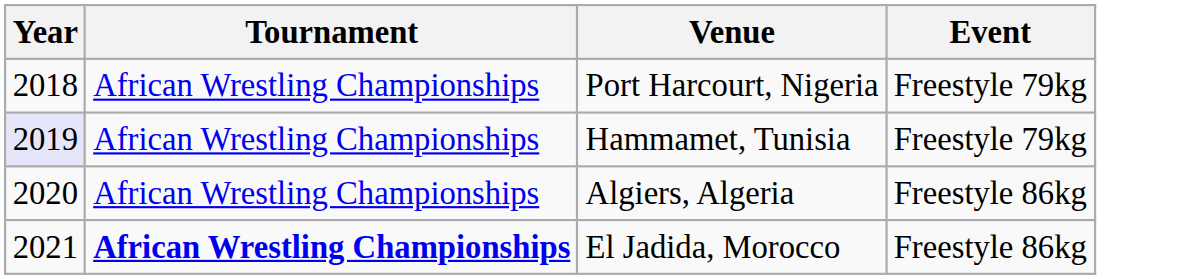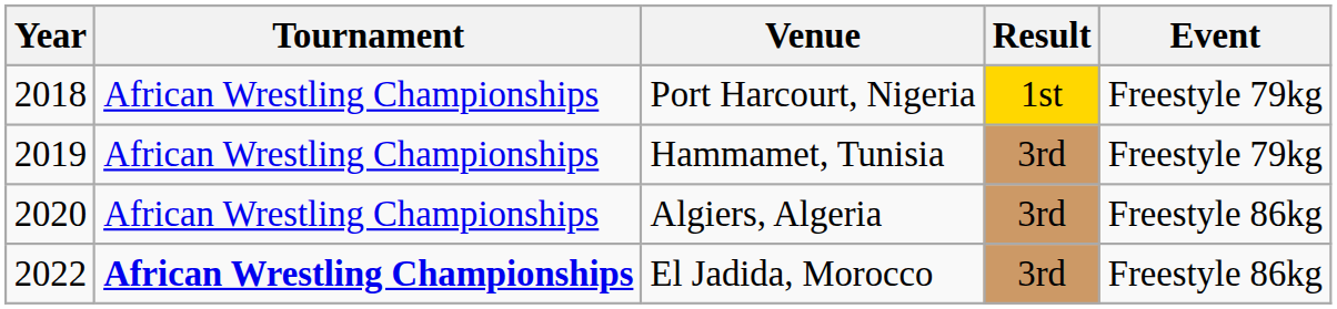+ column: Result | 1st | 3rd | 3rd | 3rd
Hammamet, Tunisia | Year: lavender background -> no background
El Jadida, Morocco | Year: 2021 -> 2022
